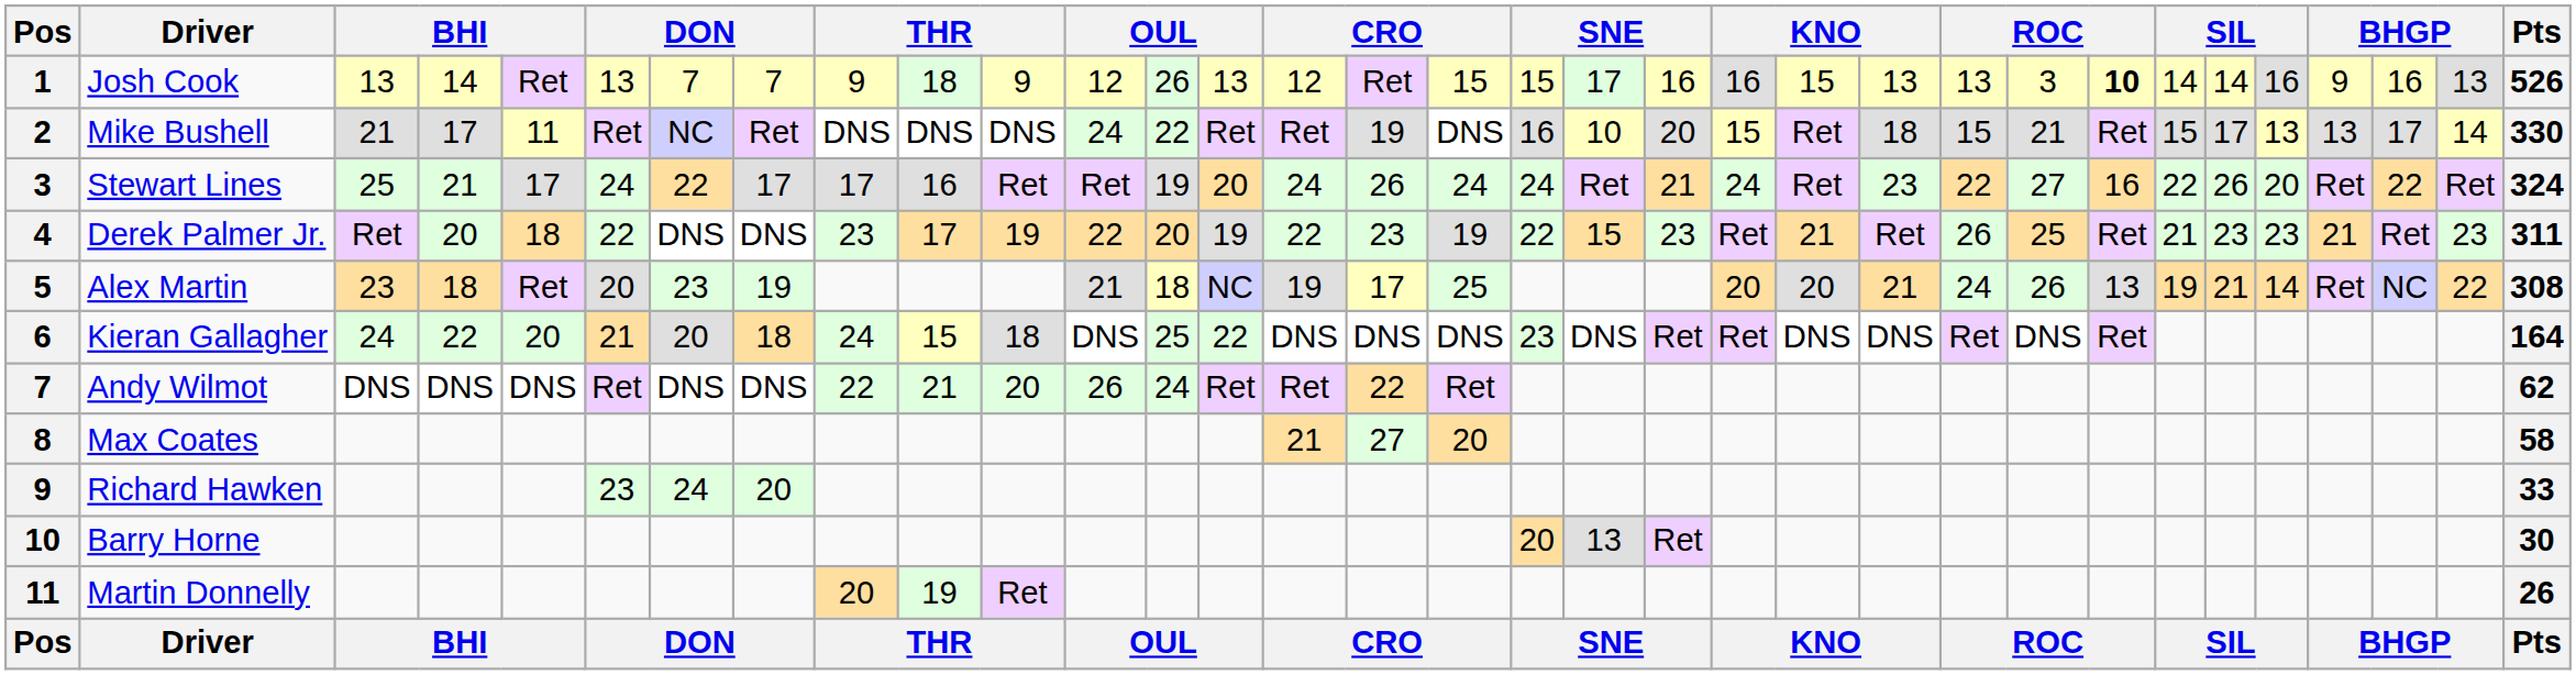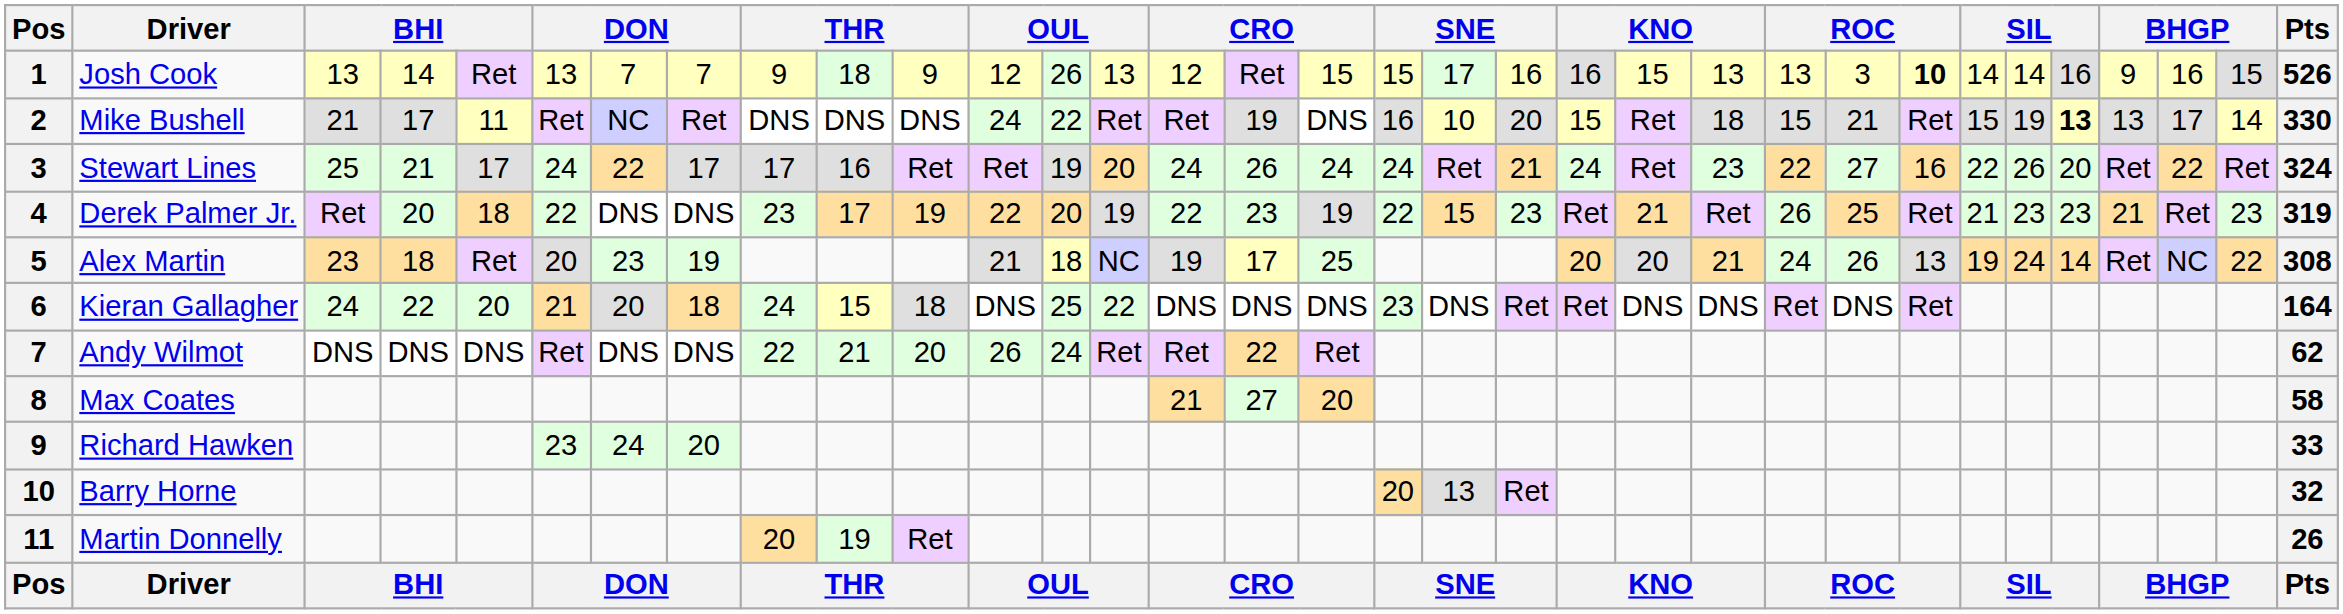Josh Cook | column 32: 13 -> 15
Mike Bushell | column 28: 17 -> 19
Mike Bushell | column 29: normal -> bold
Derek Palmer Jr. | Pts: 311 -> 319
Alex Martin | column 28: 21 -> 24
Barry Horne | Pts: 30 -> 32
